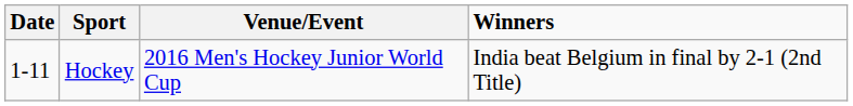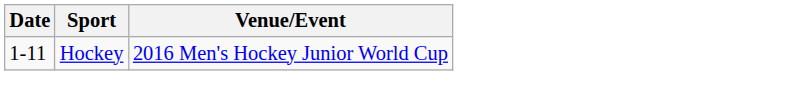- column: Winners | India beat Belgium in final by 2-1 (2nd Title)
